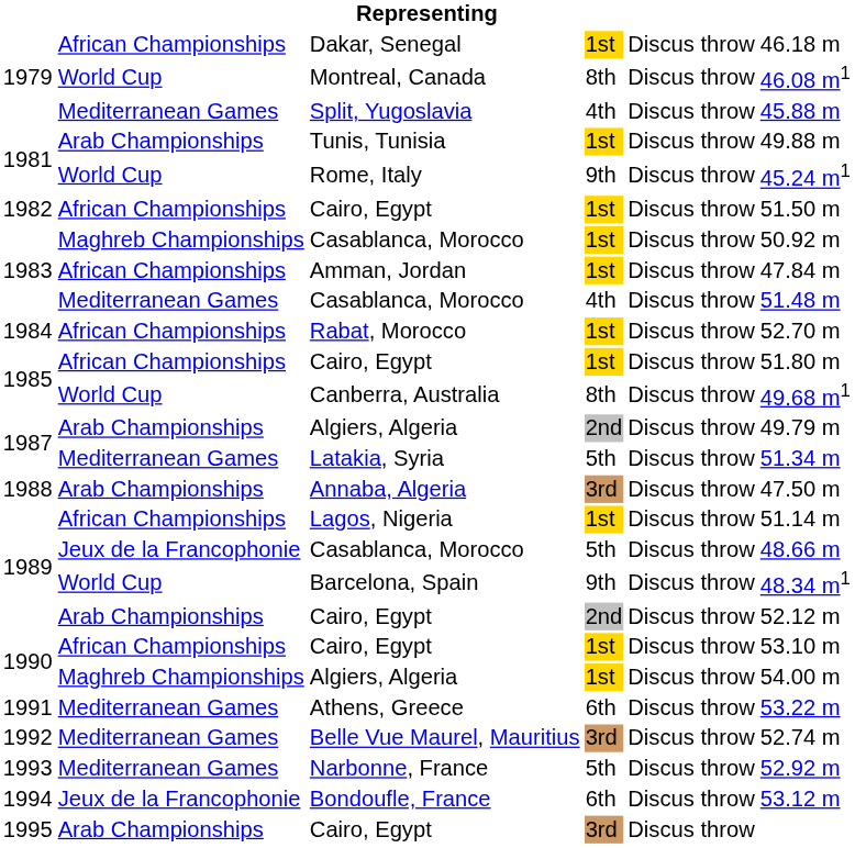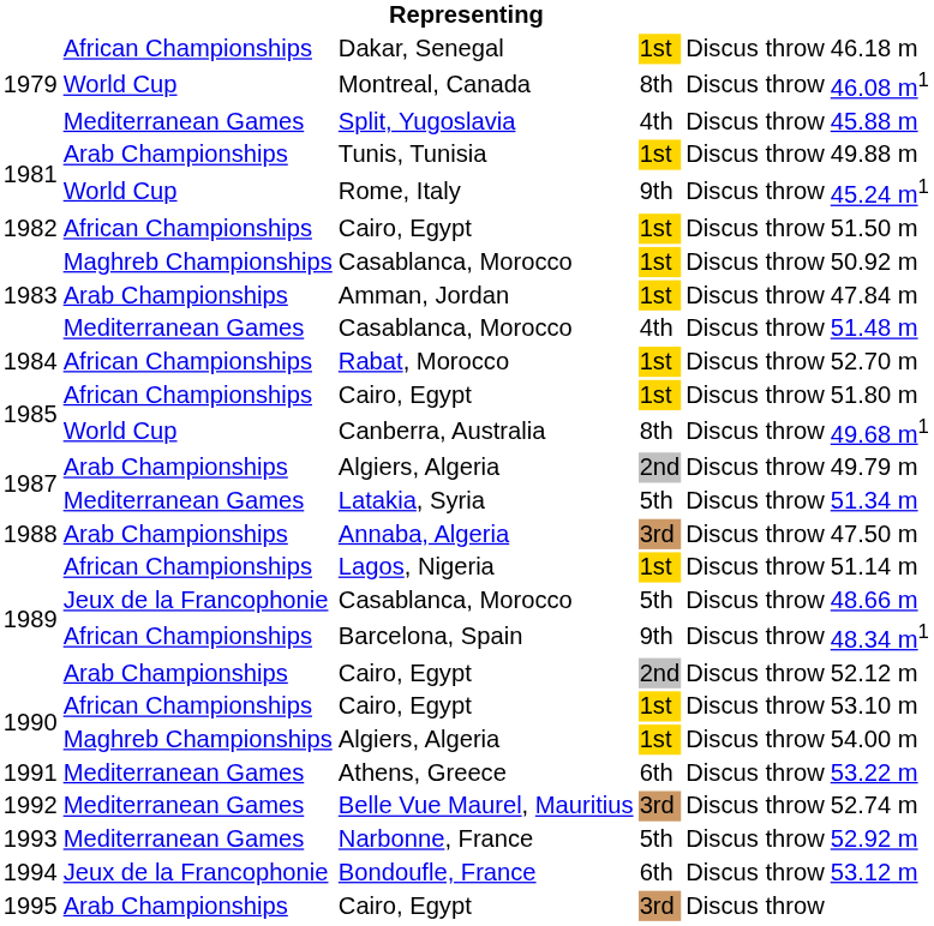Amman, Jordan | column 2: African Championships -> Arab Championships
Barcelona, Spain | column 2: World Cup -> African Championships
